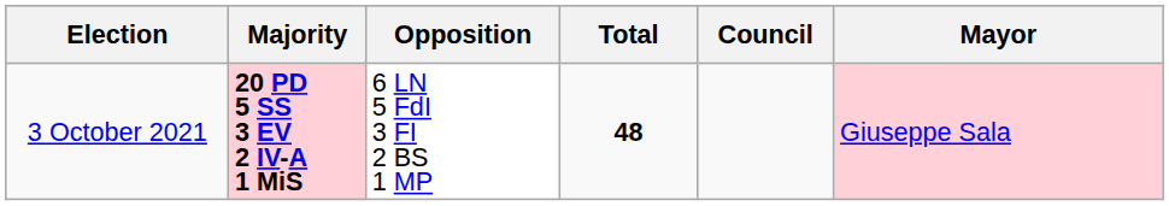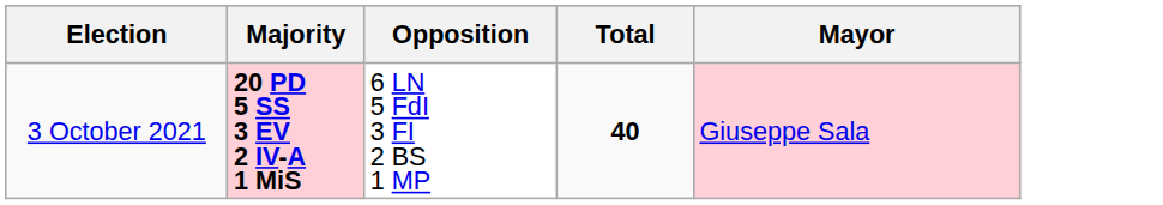- column: Council
3 October 2021 | Total: 48 -> 40
